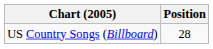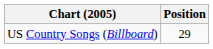US Country Songs (Billboard) | Position: 28 -> 29
